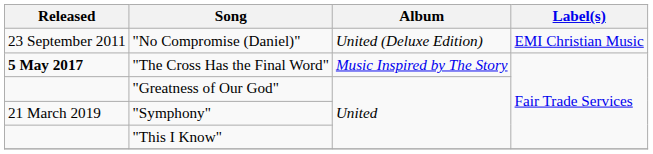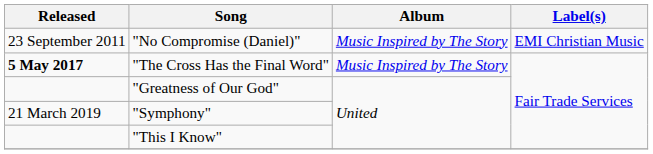"No Compromise (Daniel)" | Album: United (Deluxe Edition) -> Music Inspired by The Story
